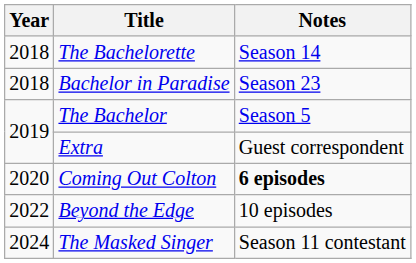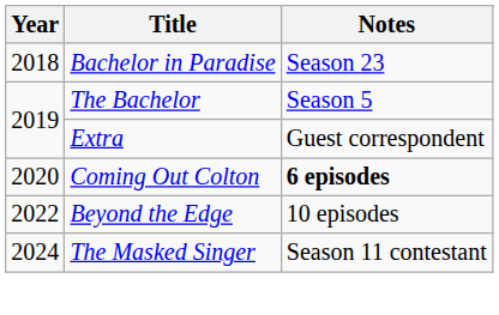- row: 2018 | The Bachelorette | Season 14
